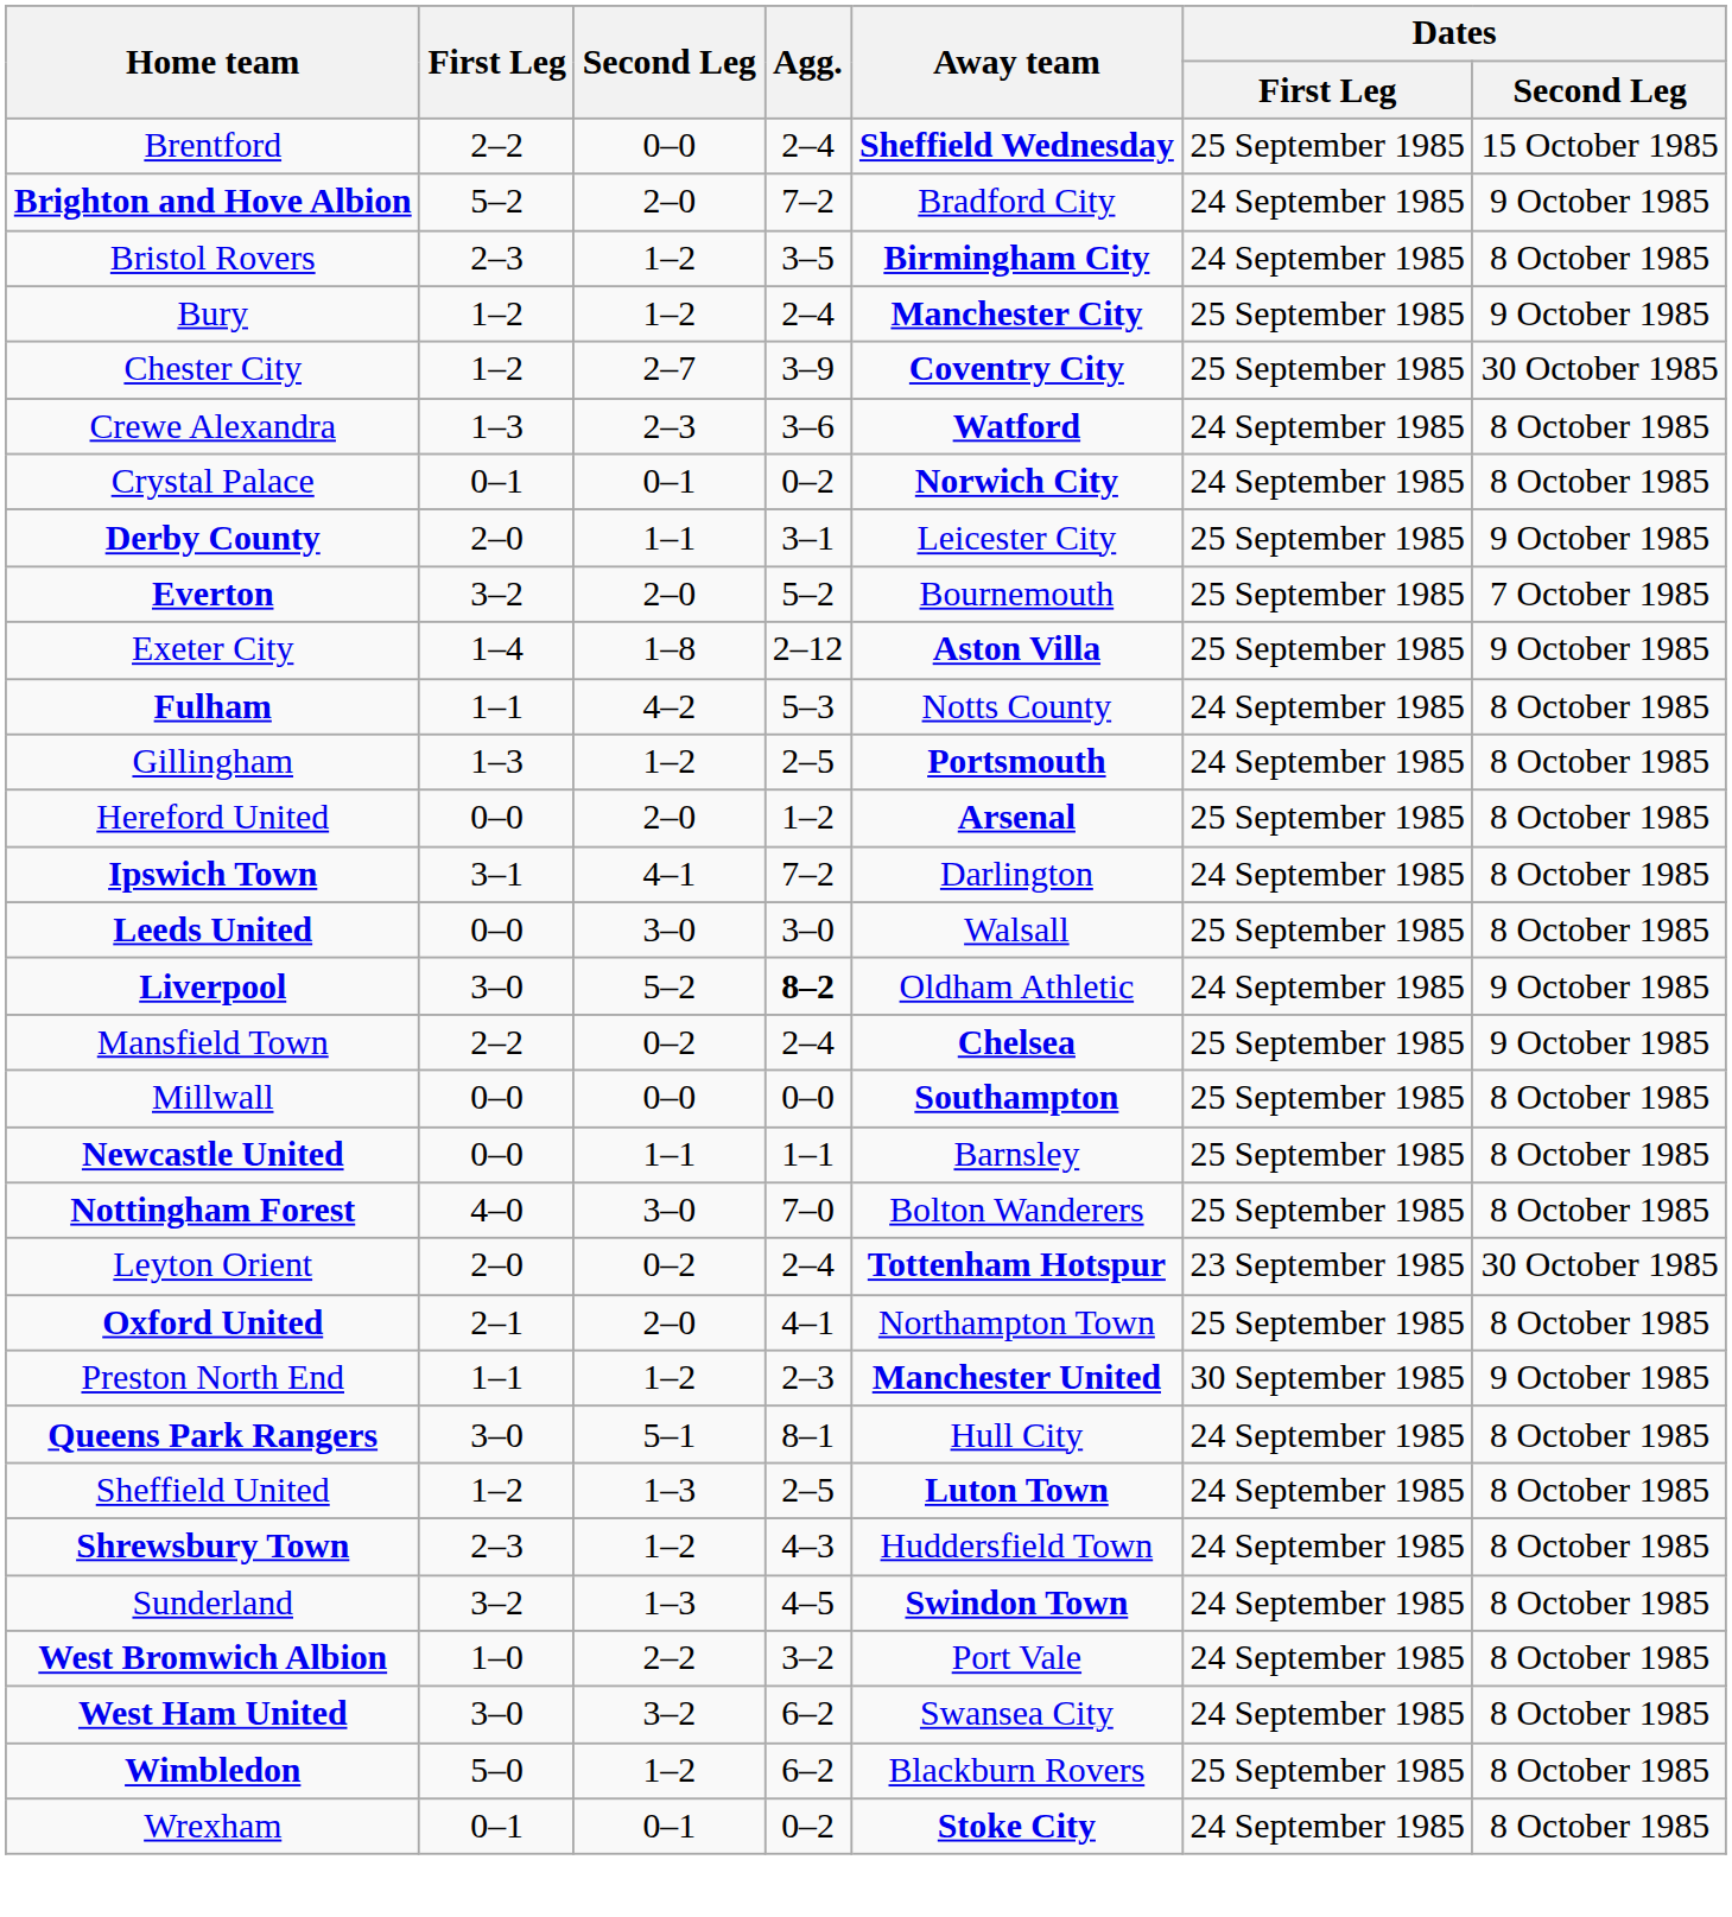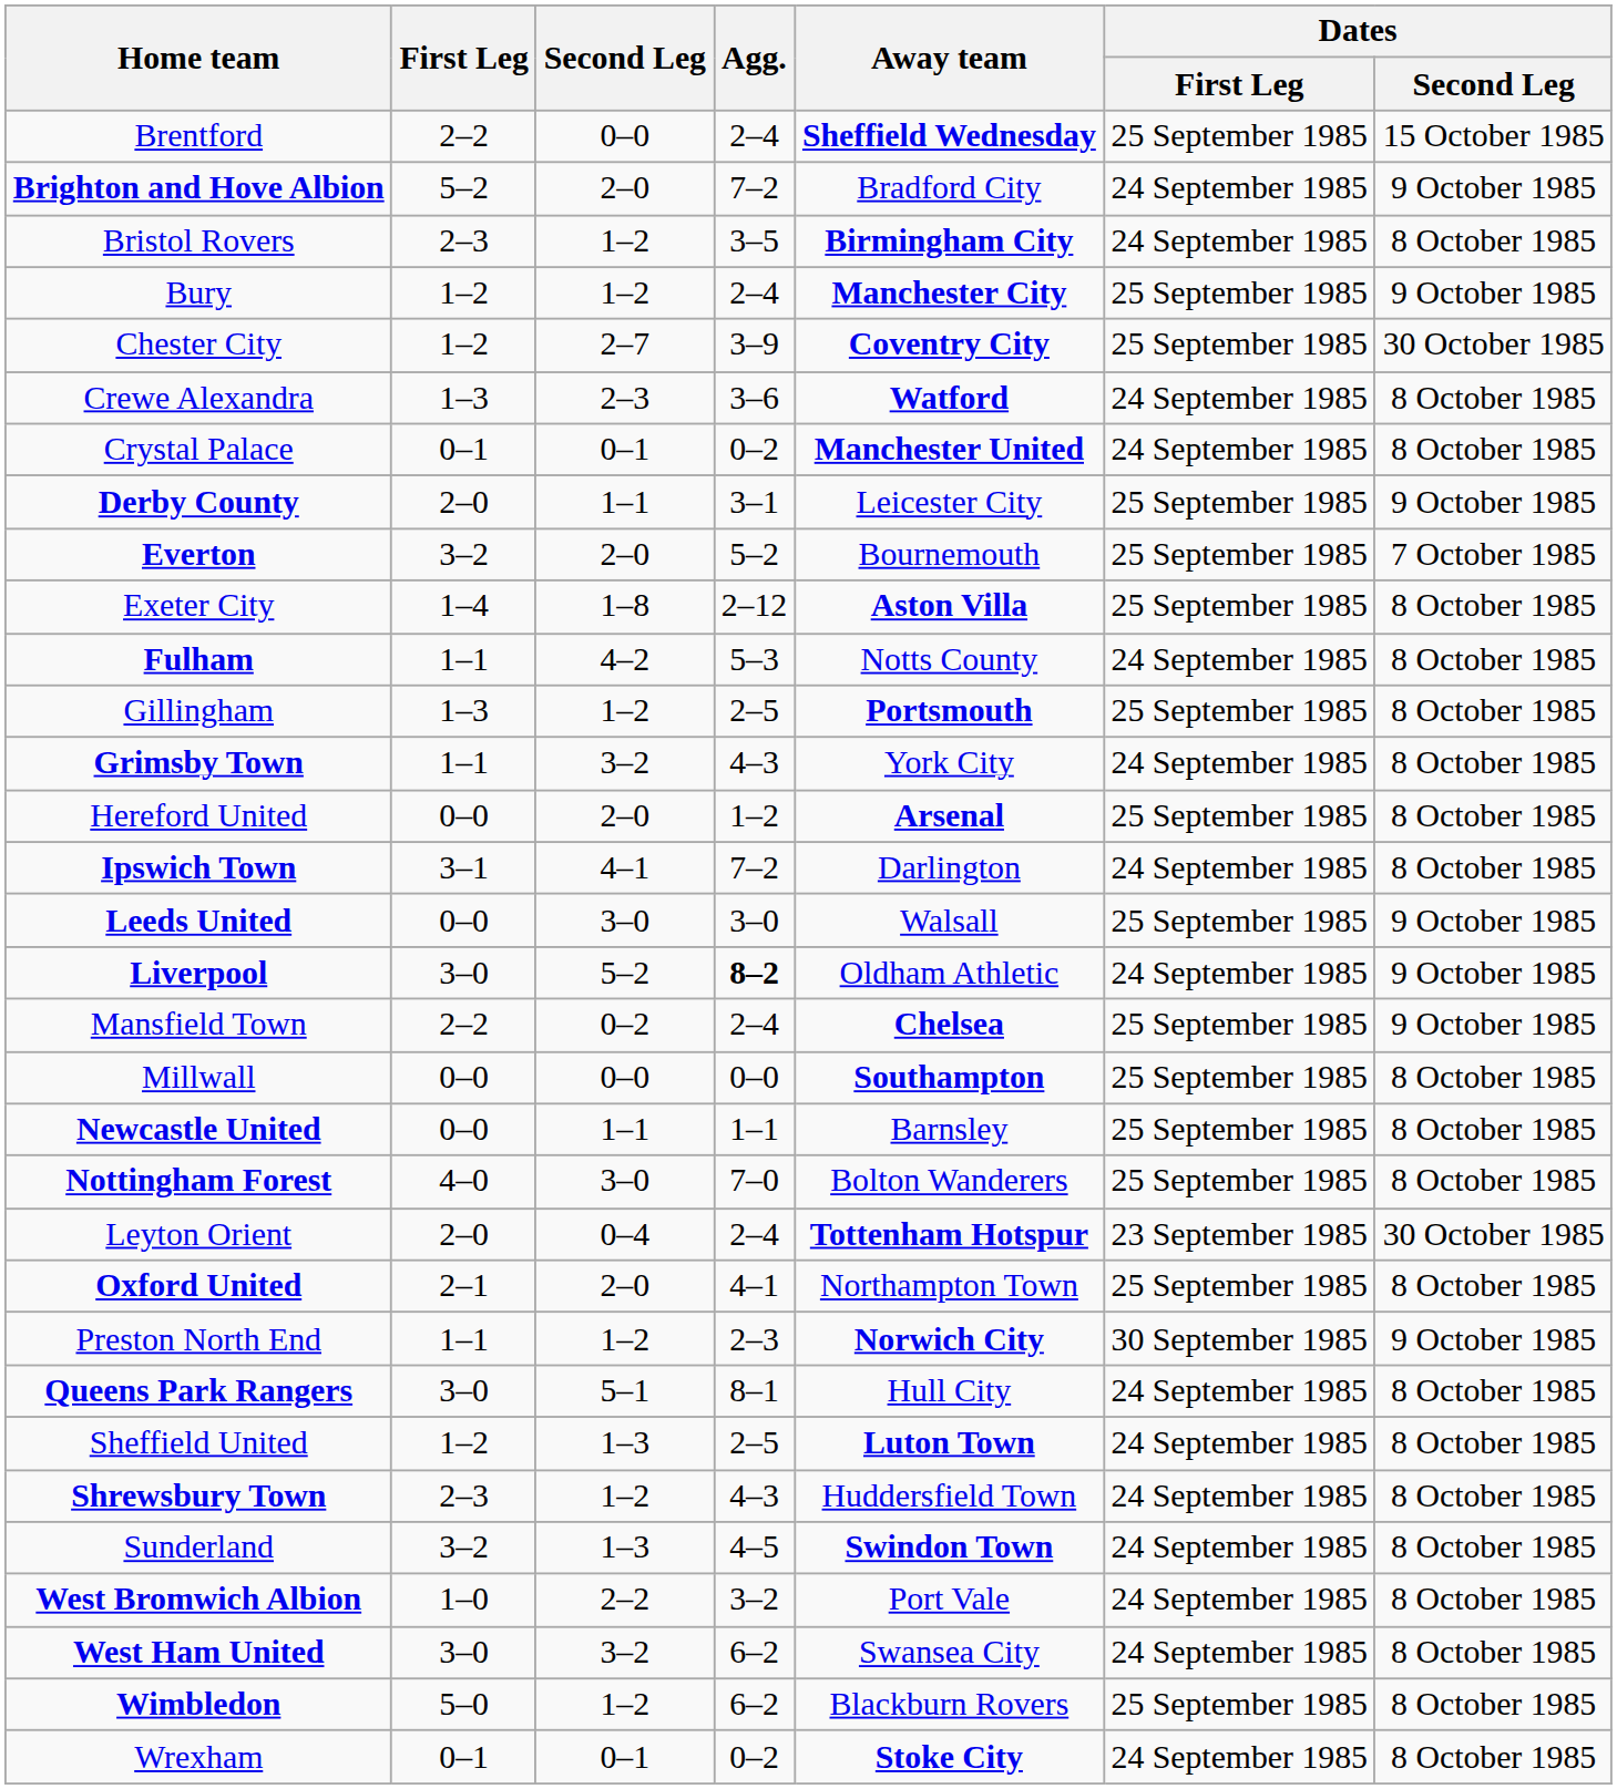Crystal Palace | Away team: Norwich City -> Manchester United
Exeter City | Dates / Second Leg: 9 October 1985 -> 8 October 1985
Gillingham | Dates / First Leg: 24 September 1985 -> 25 September 1985
+ row: Grimsby Town | 1–1 | 3–2 | 4–3 | York City | 24 September 1985 | 8 October 1985
Leeds United | Dates / Second Leg: 8 October 1985 -> 9 October 1985
Leyton Orient | Second Leg: 0–2 -> 0–4
Preston North End | Away team: Manchester United -> Norwich City
